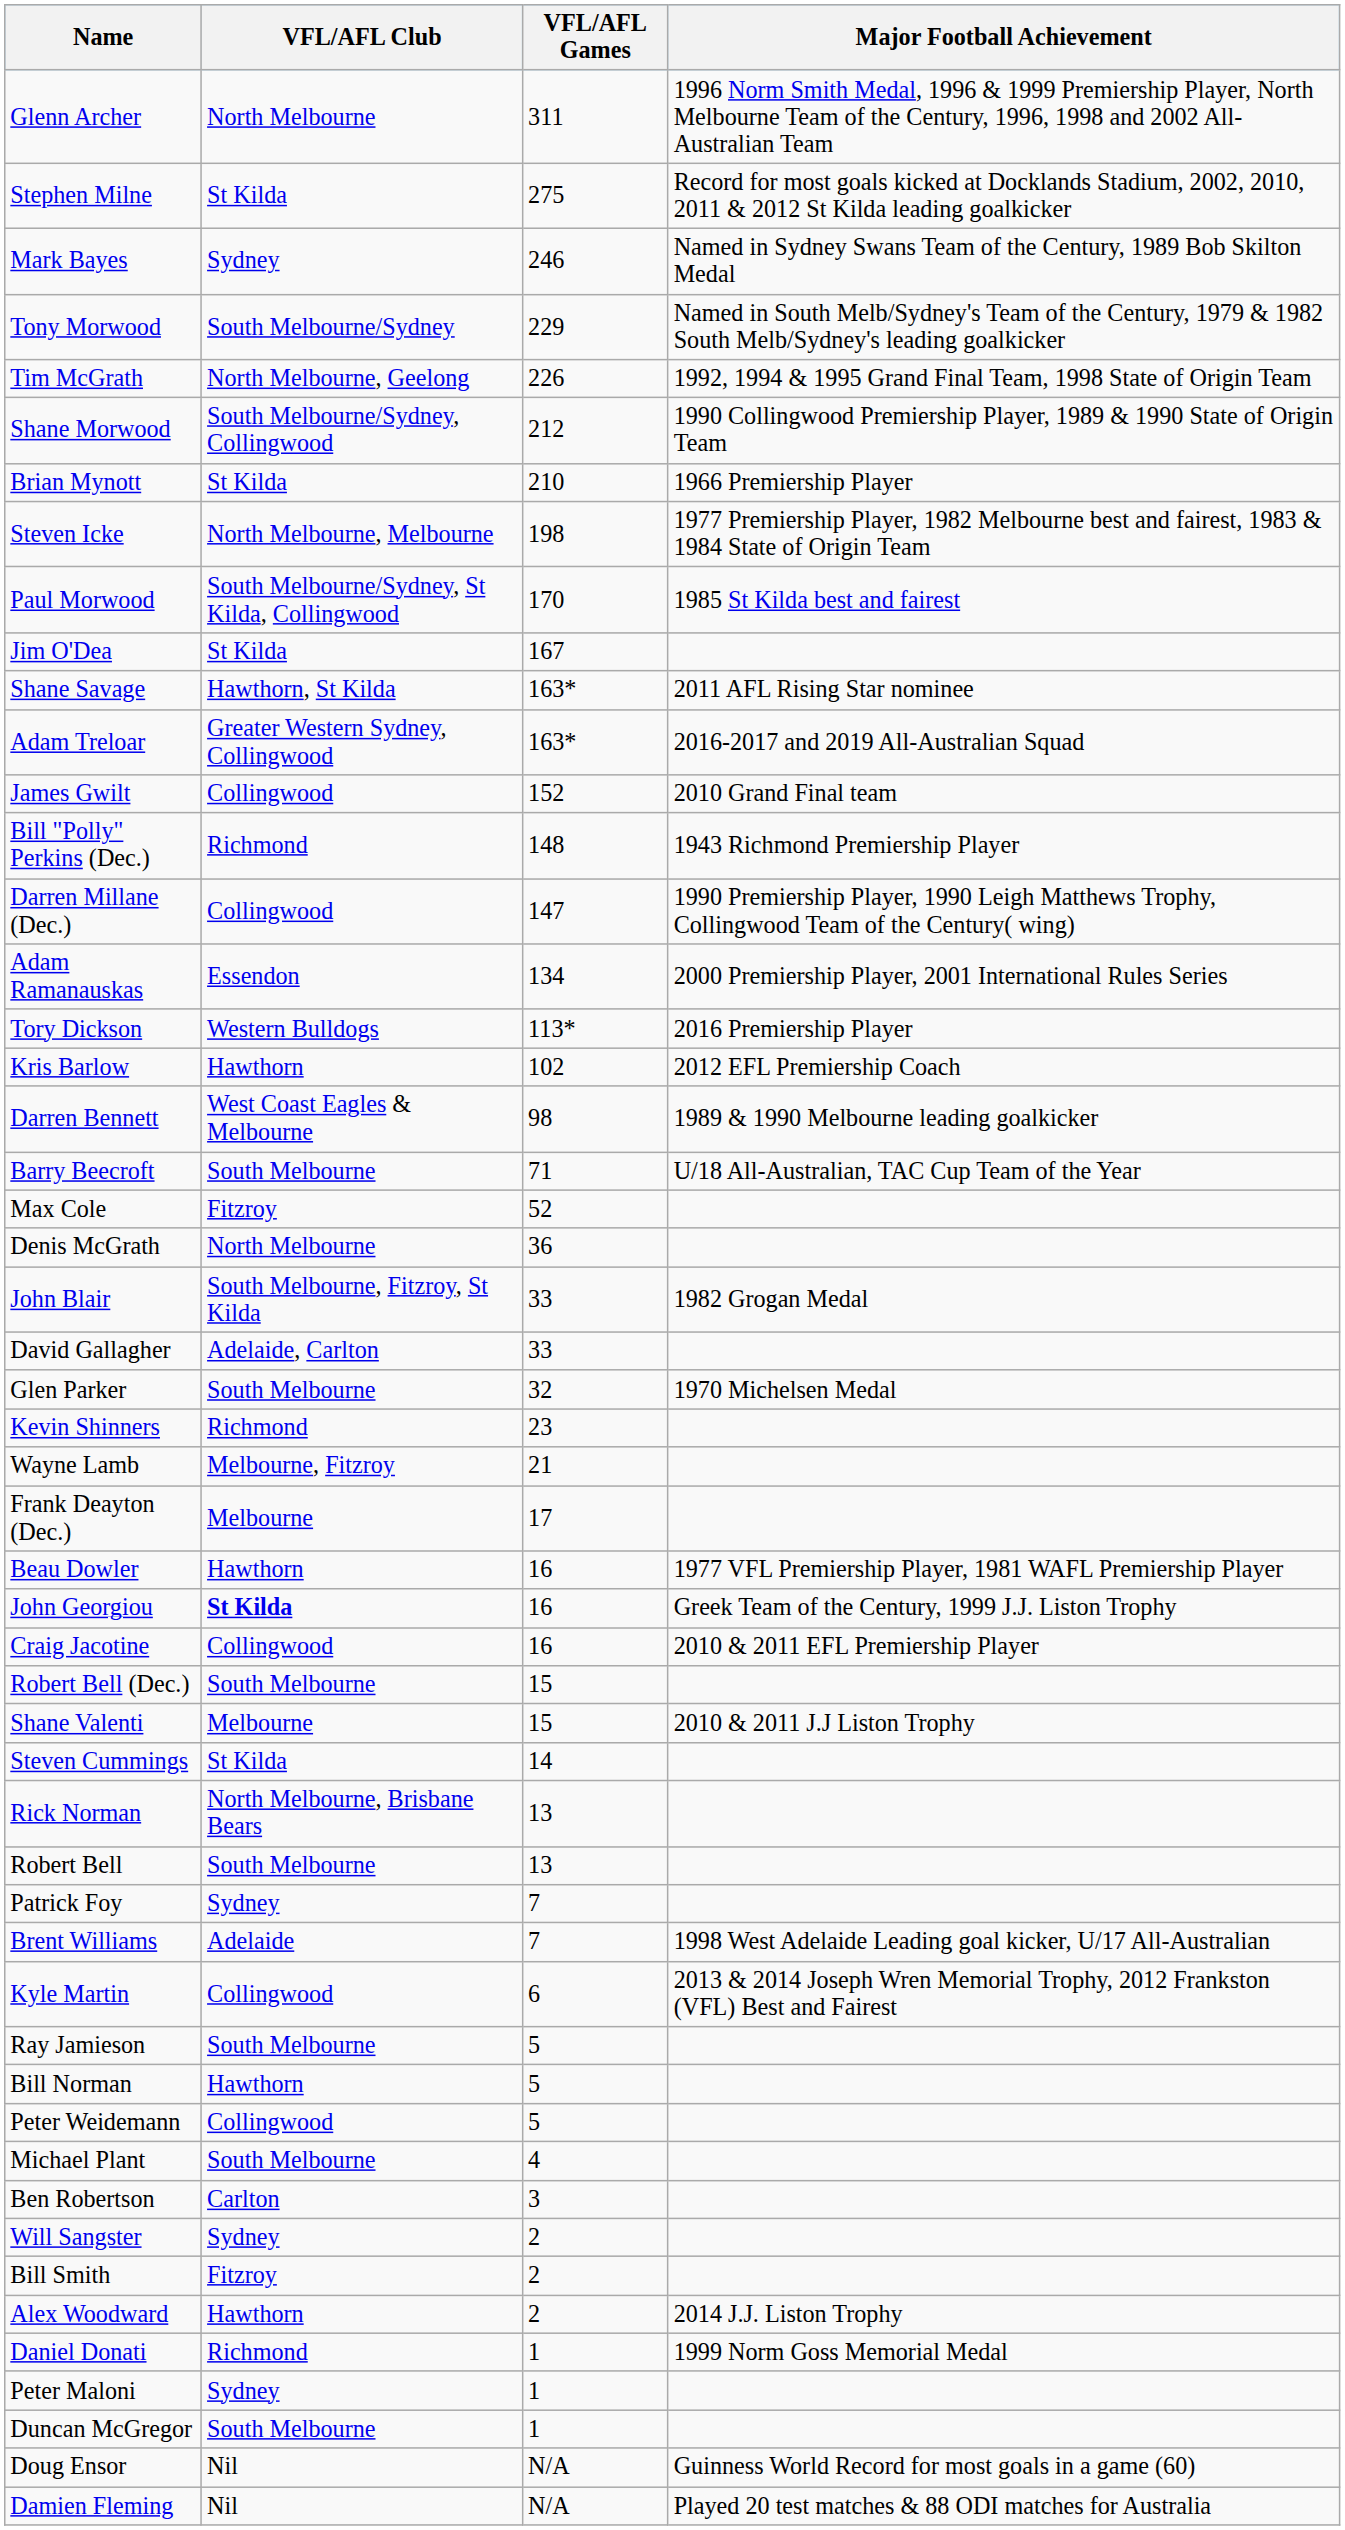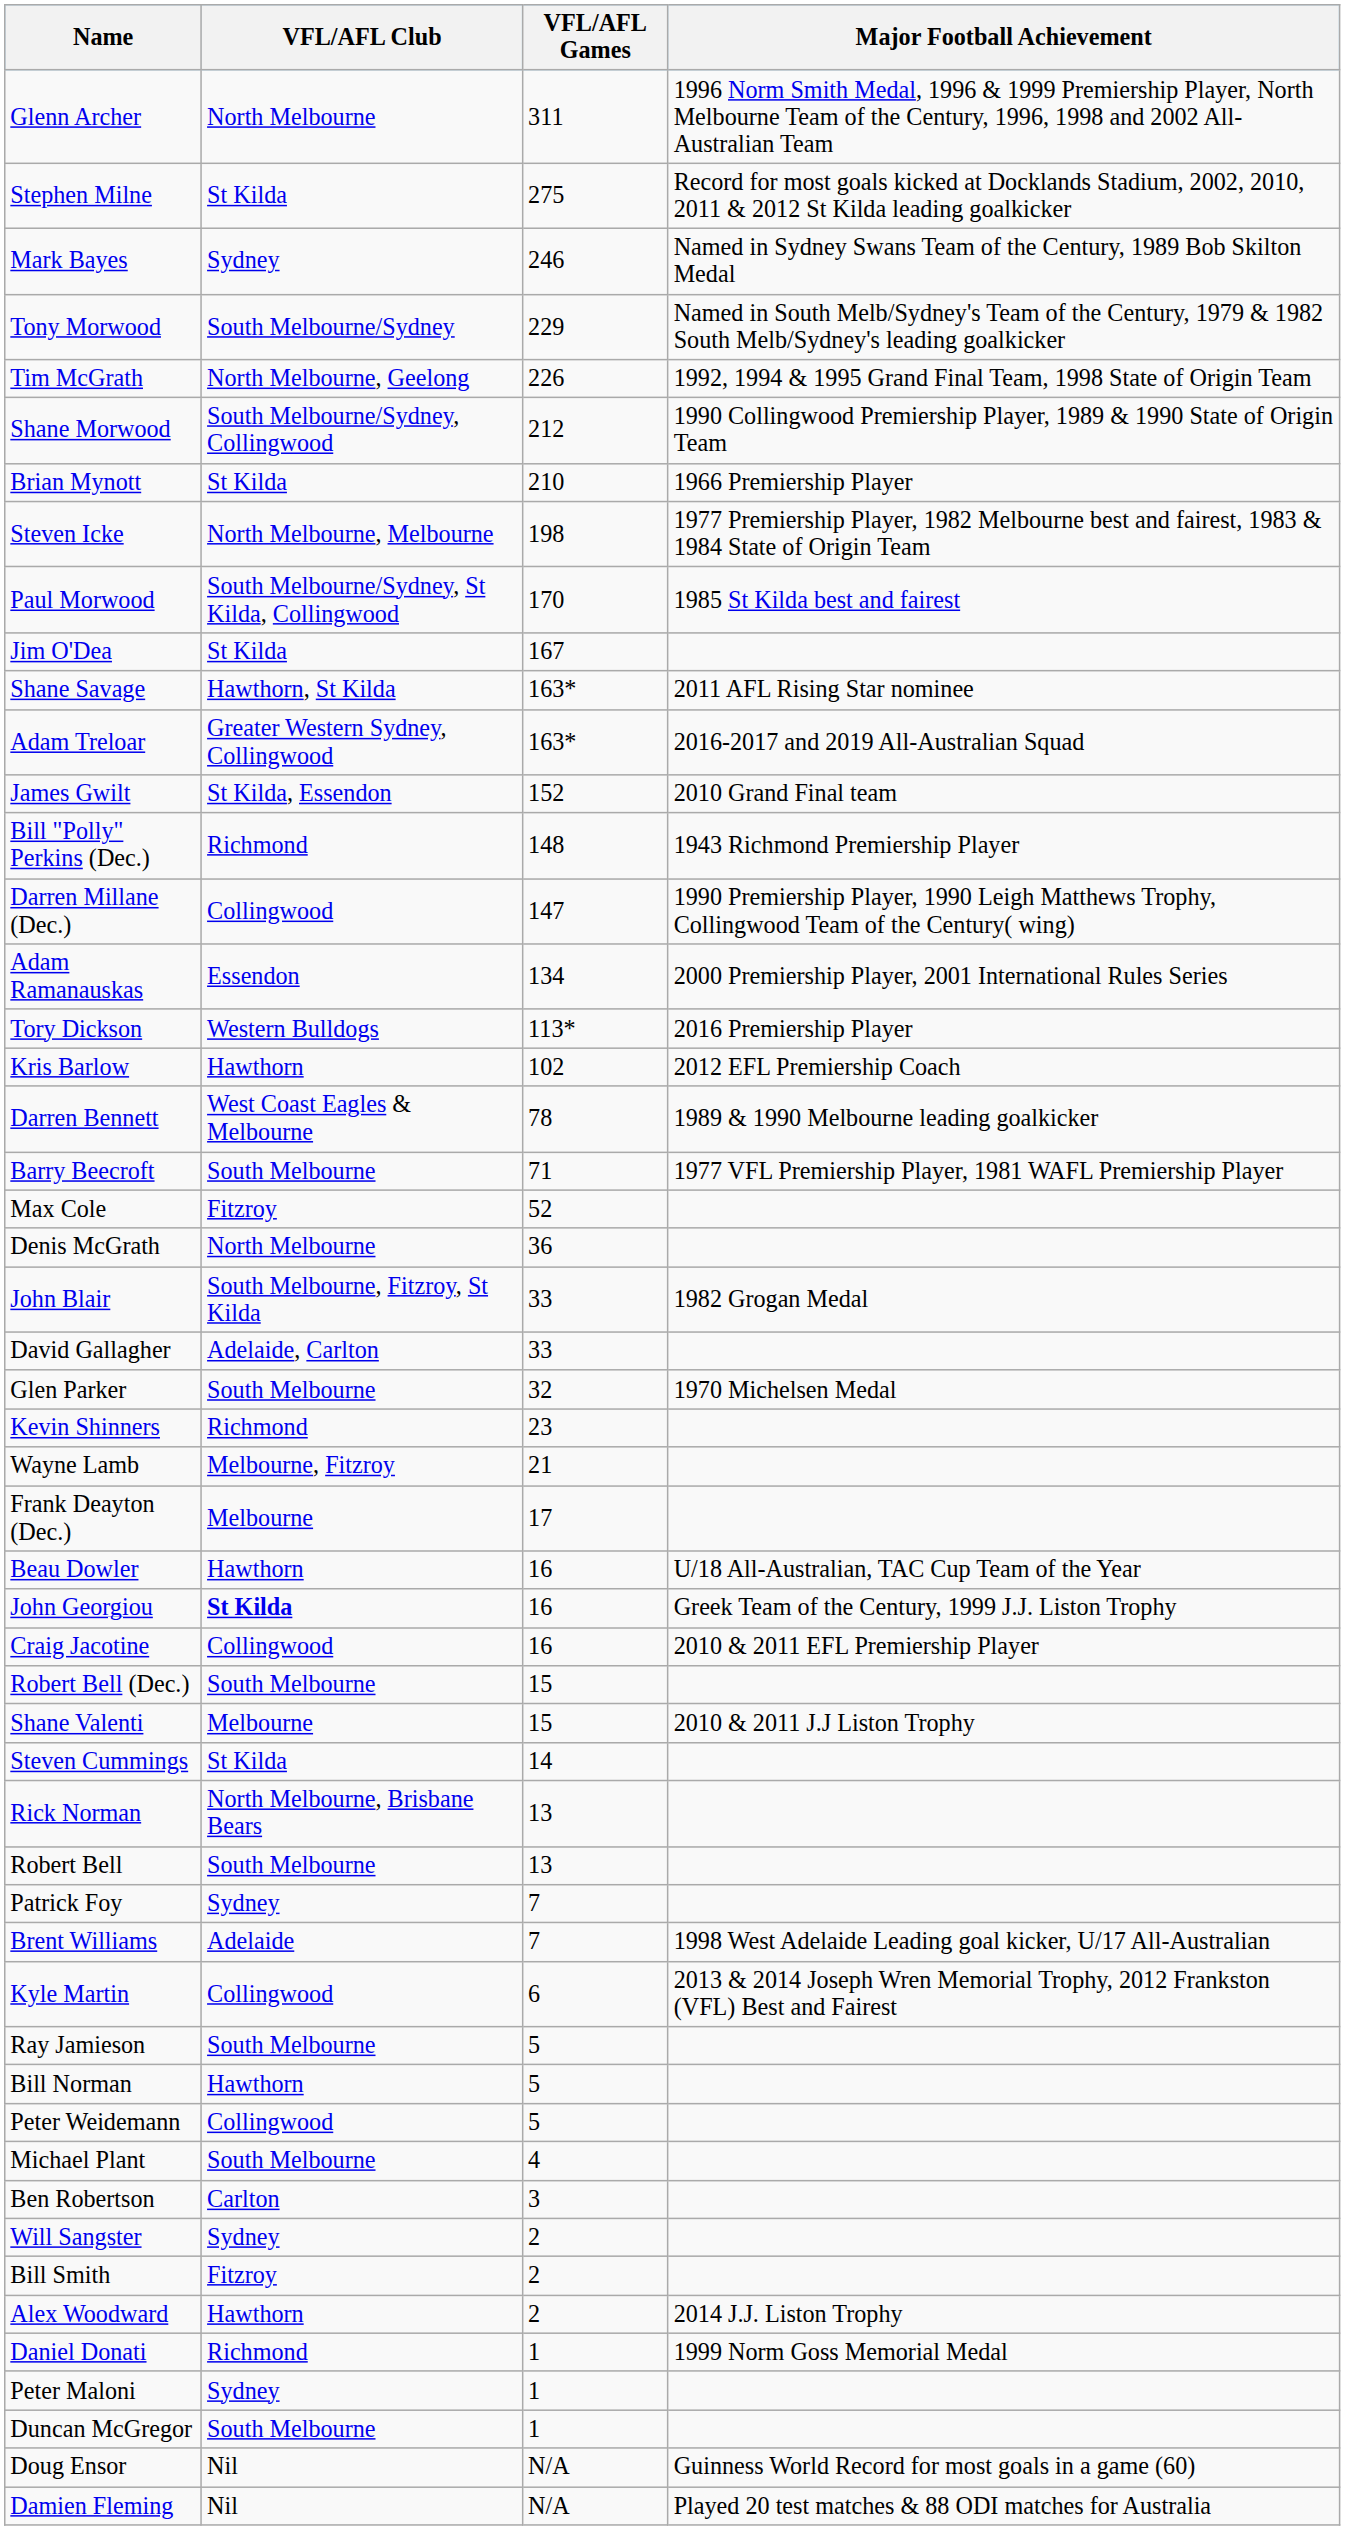James Gwilt | VFL/AFL Club: Collingwood -> St Kilda, Essendon
Darren Bennett | VFL/AFL Games: 98 -> 78
Barry Beecroft | Major Football Achievement: U/18 All-Australian, TAC Cup Team of the Year -> 1977 VFL Premiership Player, 1981 WAFL Premiership Player
Beau Dowler | Major Football Achievement: 1977 VFL Premiership Player, 1981 WAFL Premiership Player -> U/18 All-Australian, TAC Cup Team of the Year
